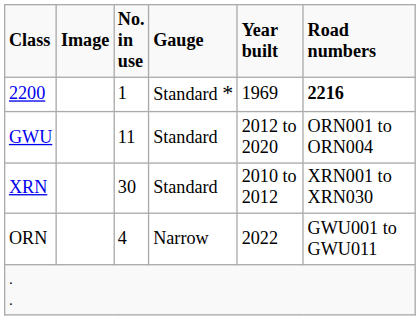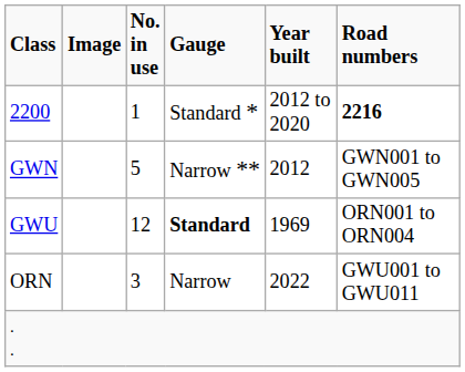2200 | Year built: 1969 -> 2012 to 2020
+ row: GWN | 5 | Narrow ** | 2012 | GWN001 to GWN005
GWU | No. in use: 11 -> 12
GWU | Gauge: normal -> bold
GWU | Year built: 2012 to 2020 -> 1969
- row: XRN | 30 | Standard | 2010 to 2012 | XRN001 to XRN030
ORN | No. in use: 4 -> 3
